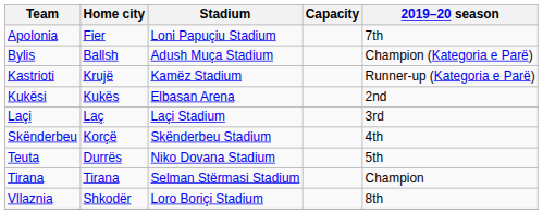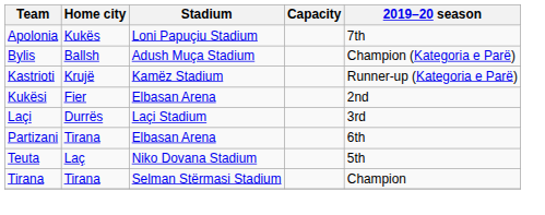Apolonia | Home city: Fier -> Kukës
Kukësi | Home city: Kukës -> Fier
Laçi | Home city: Laç -> Durrës
+ row: Partizani | Tirana | Elbasan Arena | 6th
- row: Skënderbeu | Korçë | Skënderbeu Stadium | 4th
Teuta | Home city: Durrës -> Laç
- row: Vllaznia | Shkodër | Loro Boriçi Stadium | 8th
